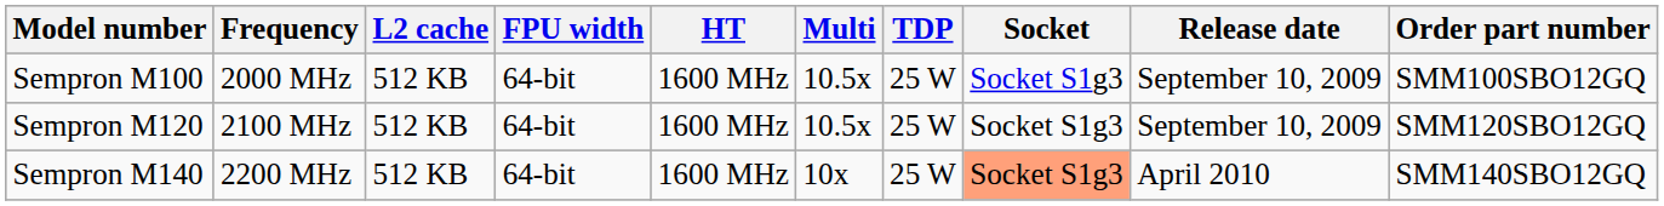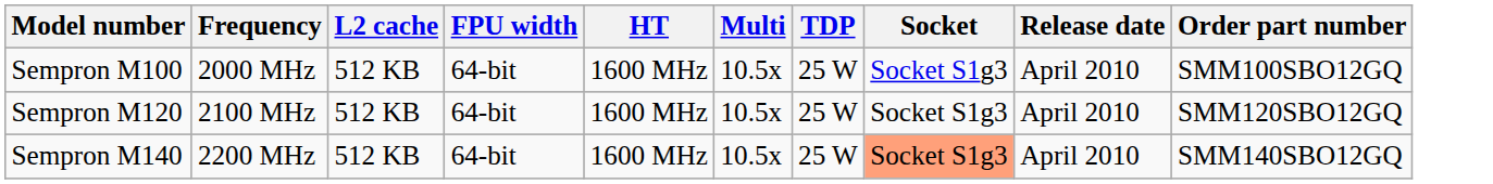Sempron M100 | Release date: September 10, 2009 -> April 2010
Sempron M120 | Release date: September 10, 2009 -> April 2010
Sempron M140 | Multi: 10x -> 10.5x
